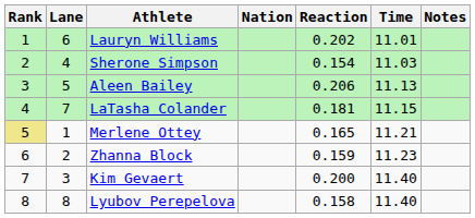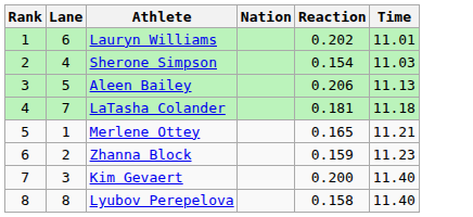- column: Notes
LaTasha Colander | Time: 11.15 -> 11.18
Merlene Ottey | Rank: khaki background -> no background
